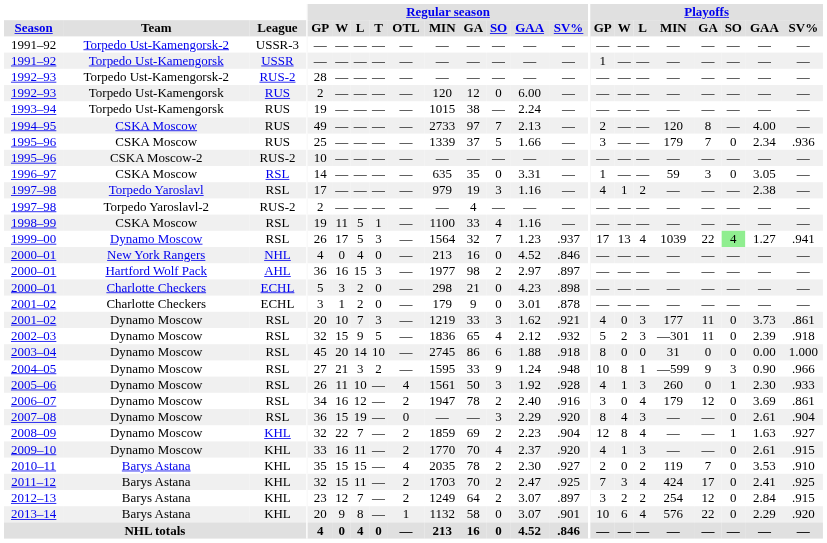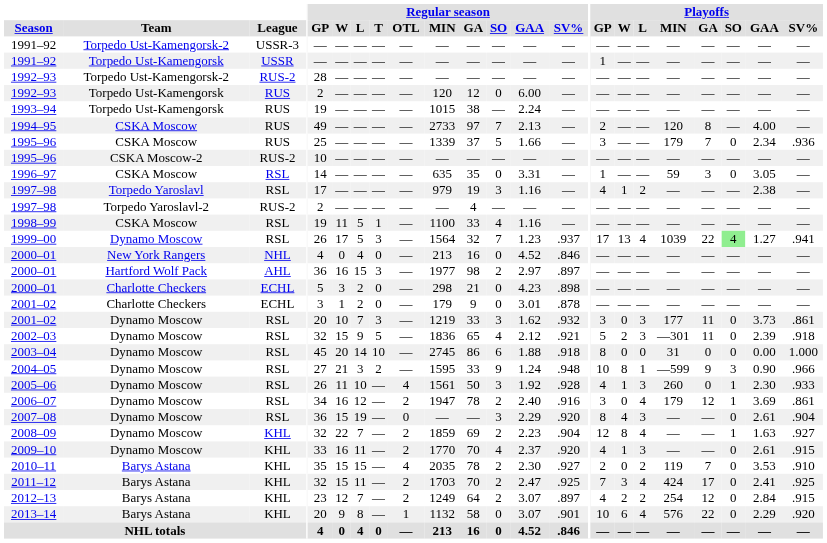2001–02 / Dynamo Moscow | Regular season / SV%: .921 -> .932
2001–02 / Dynamo Moscow | Playoffs / GP: 4 -> 3
2002–03 | Regular season / SV%: .932 -> .921
2006–07 | Playoffs / SO: 0 -> 1
2012–13 | Playoffs / GP: 3 -> 4
